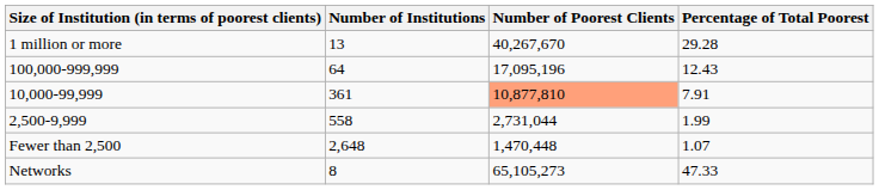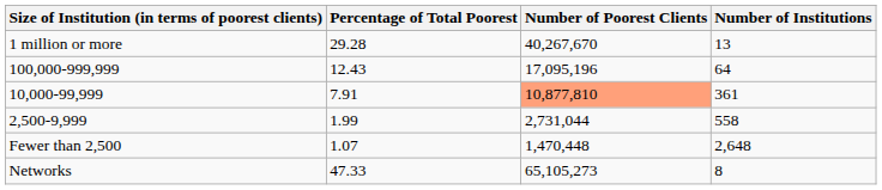columns swapped: Number of Institutions <-> Percentage of Total Poorest
